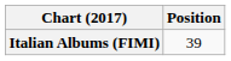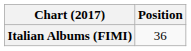Italian Albums (FIMI) | Position: 39 -> 36
